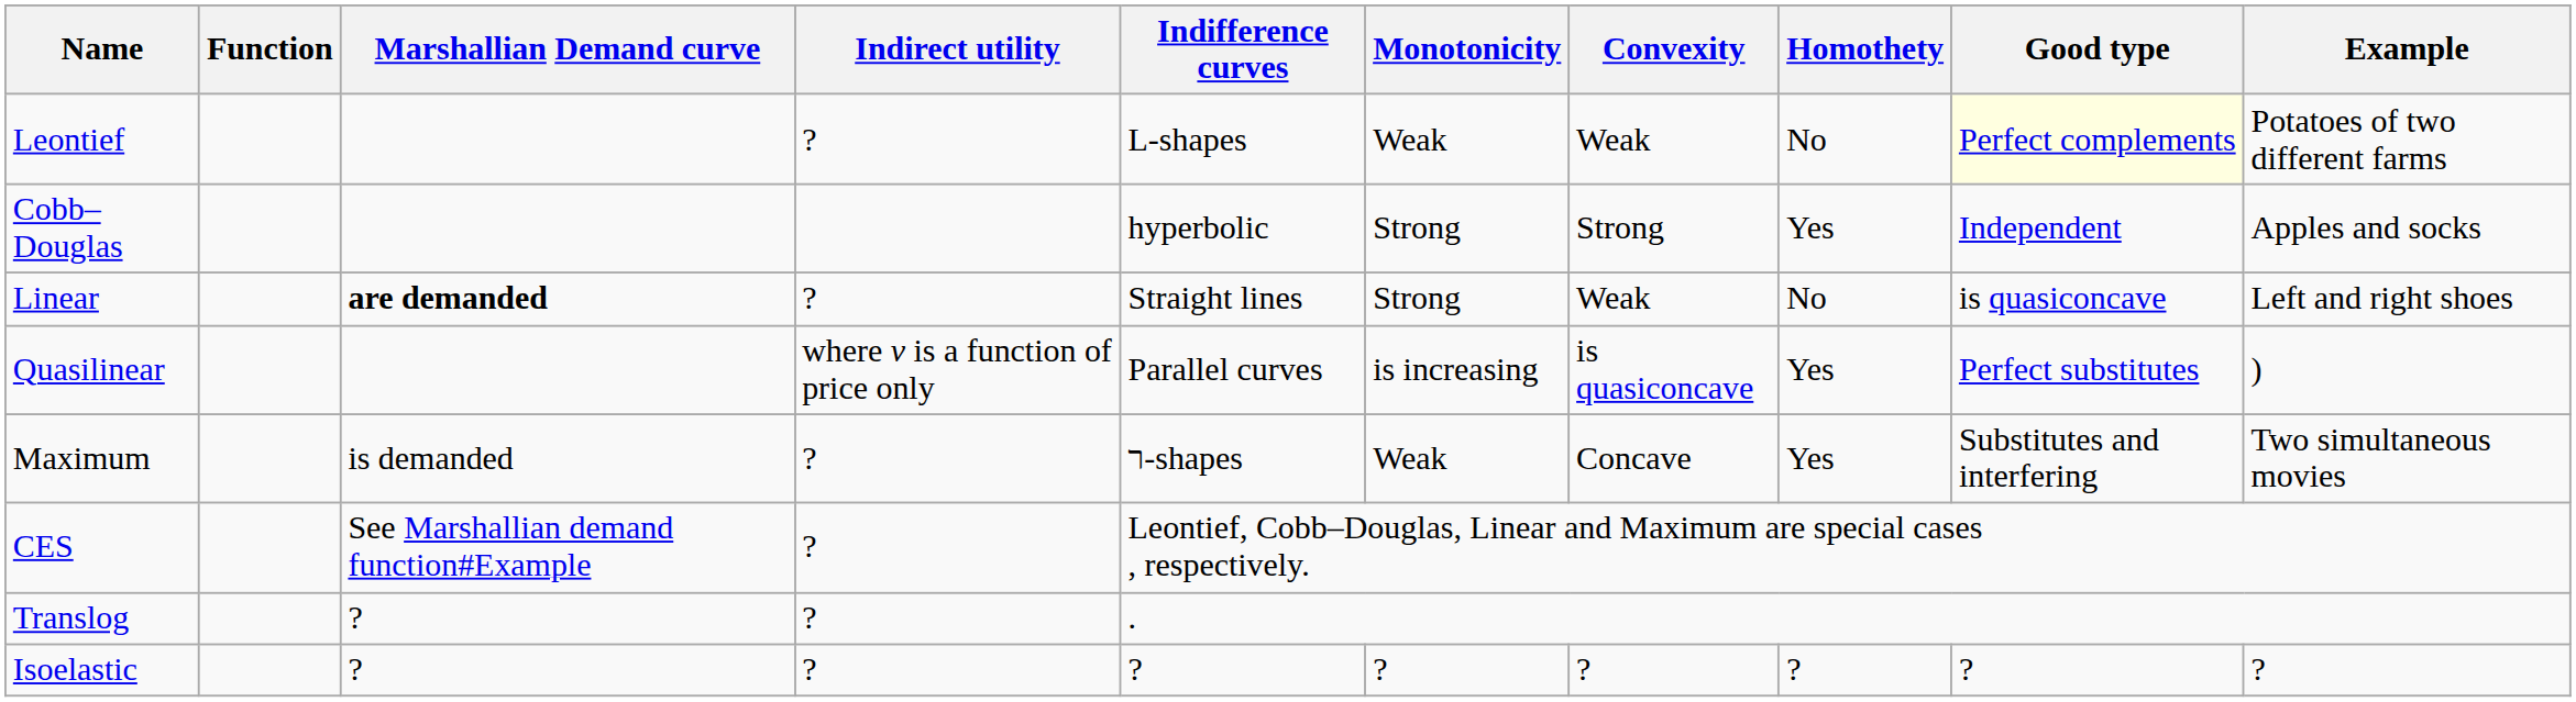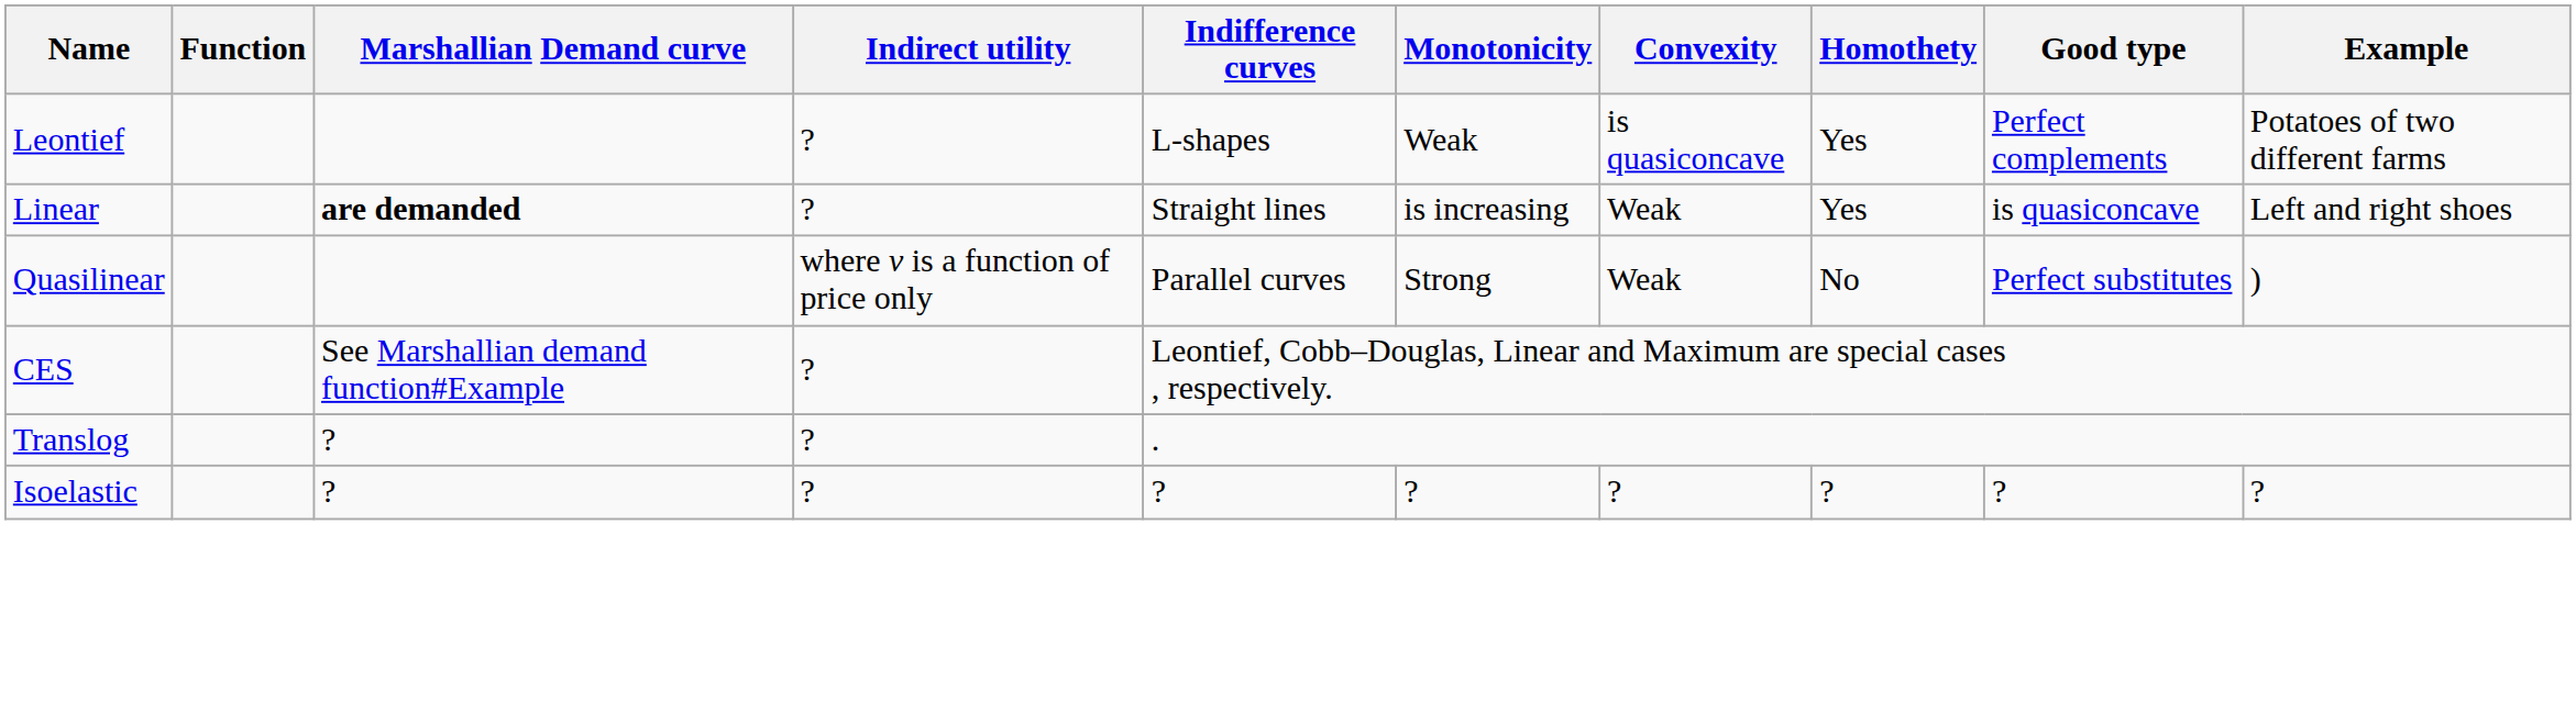Leontief | Convexity: Weak -> is quasiconcave
Leontief | Homothety: No -> Yes
Leontief | Good type: lightyellow background -> no background
- row: Cobb–Douglas | hyperbolic | Strong | Strong | Yes | Independent | Apples and socks
Linear | Monotonicity: Strong -> is increasing
Linear | Homothety: No -> Yes
Quasilinear | Monotonicity: is increasing -> Strong
Quasilinear | Convexity: is quasiconcave -> Weak
Quasilinear | Homothety: Yes -> No
- row: Maximum | is demanded | ? | ר-shapes | Weak | Concave | Yes | Substitutes and interfering | Two simultaneous movies
